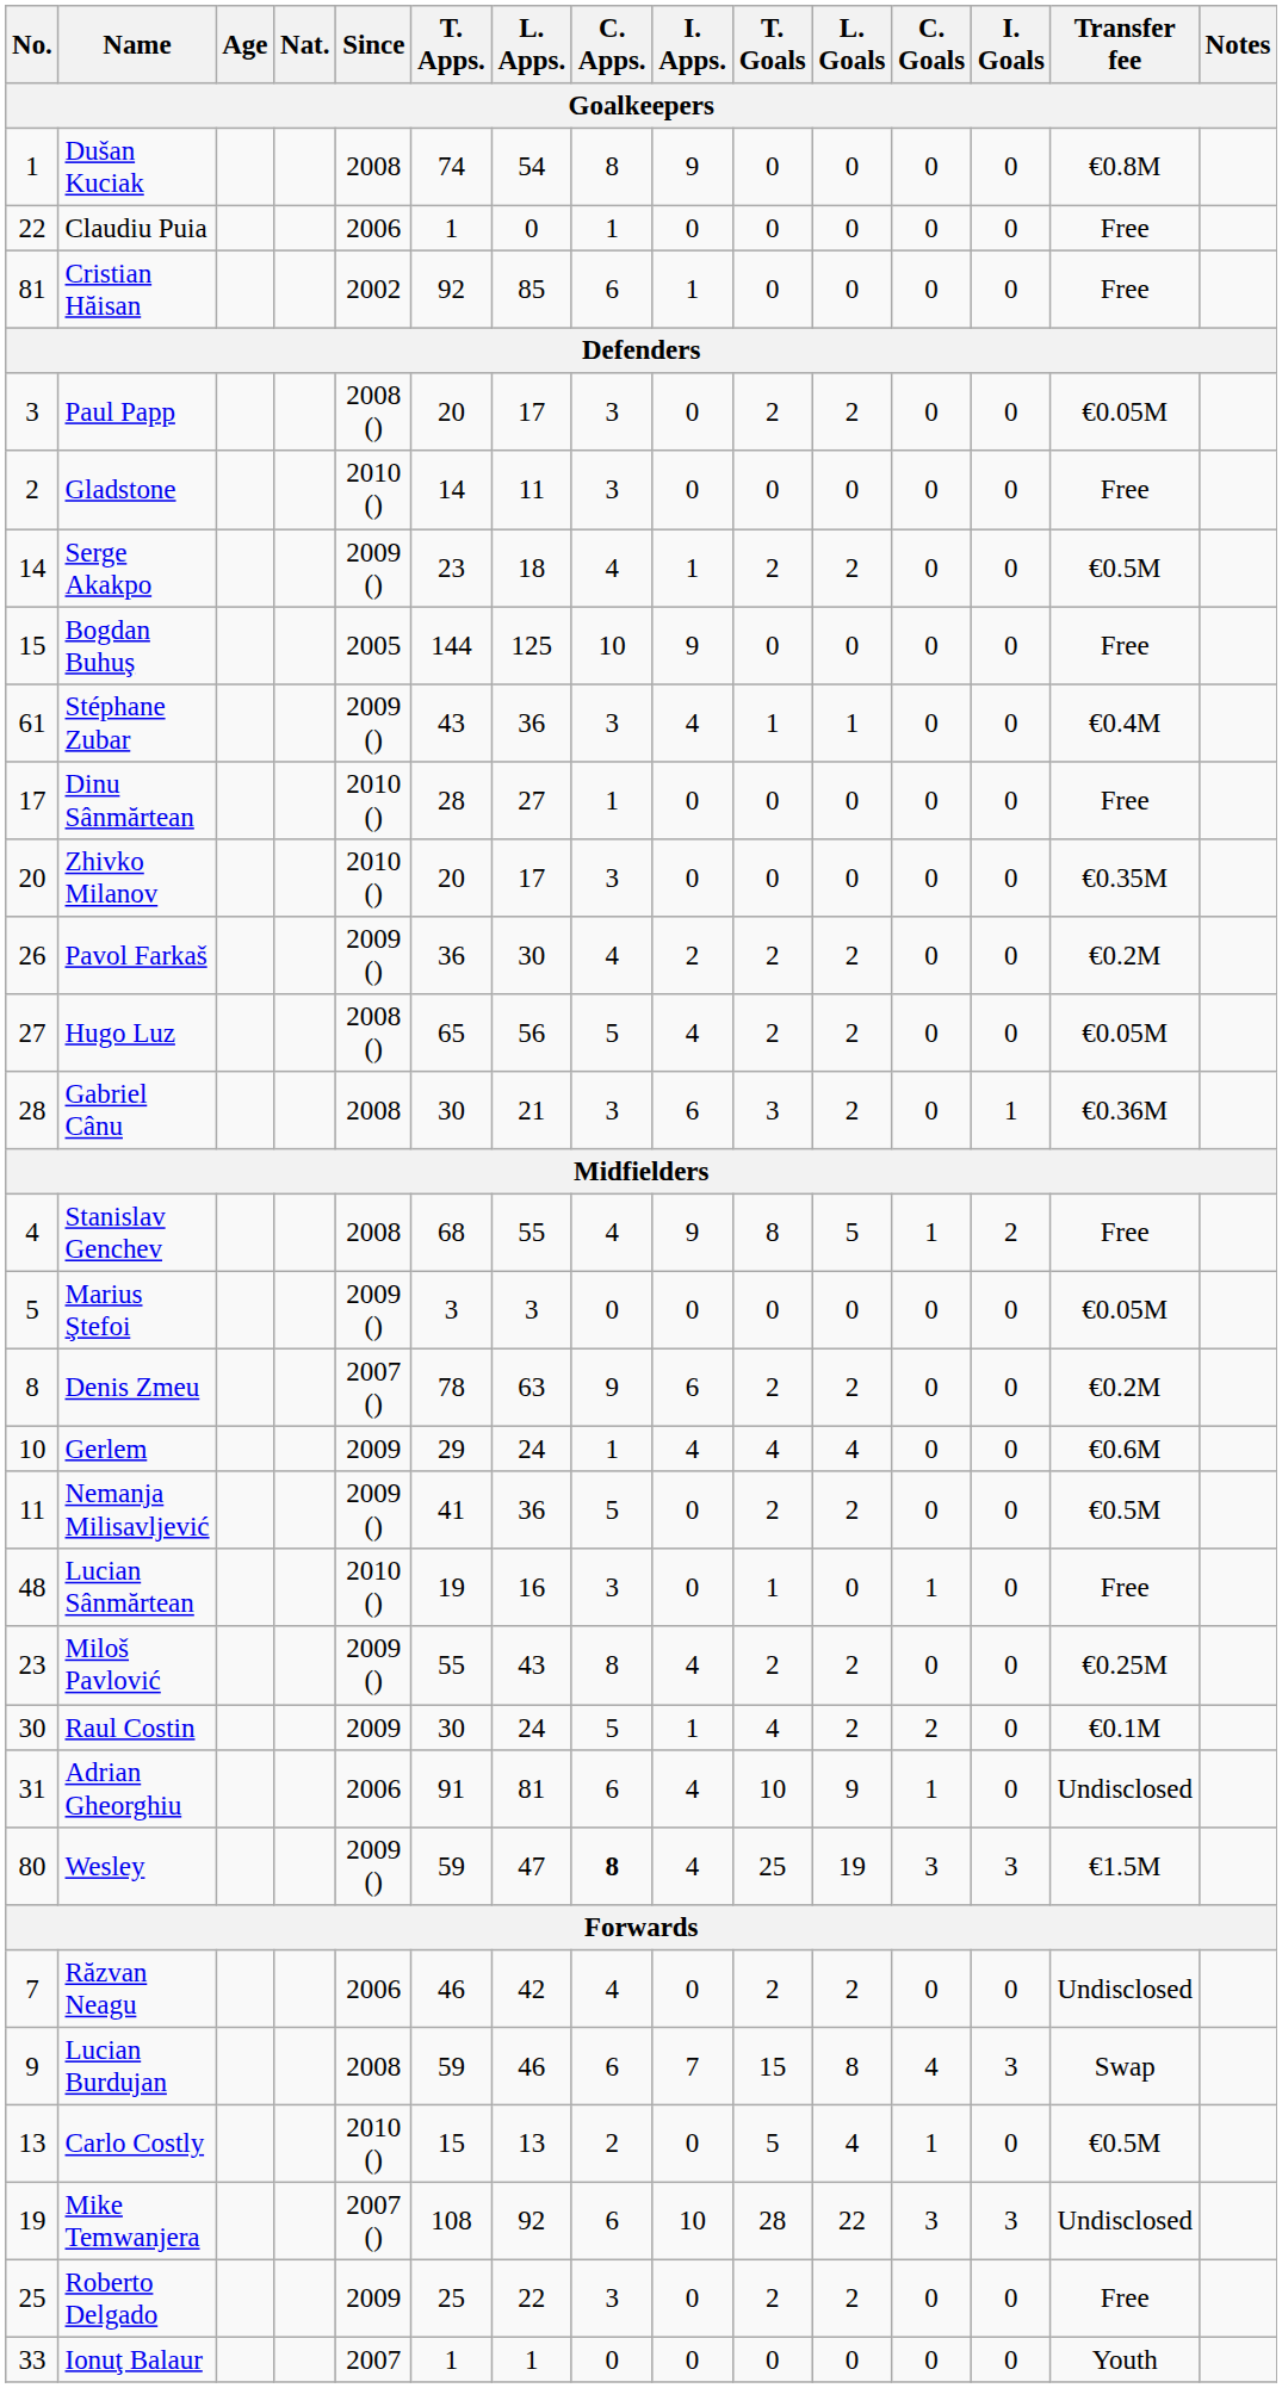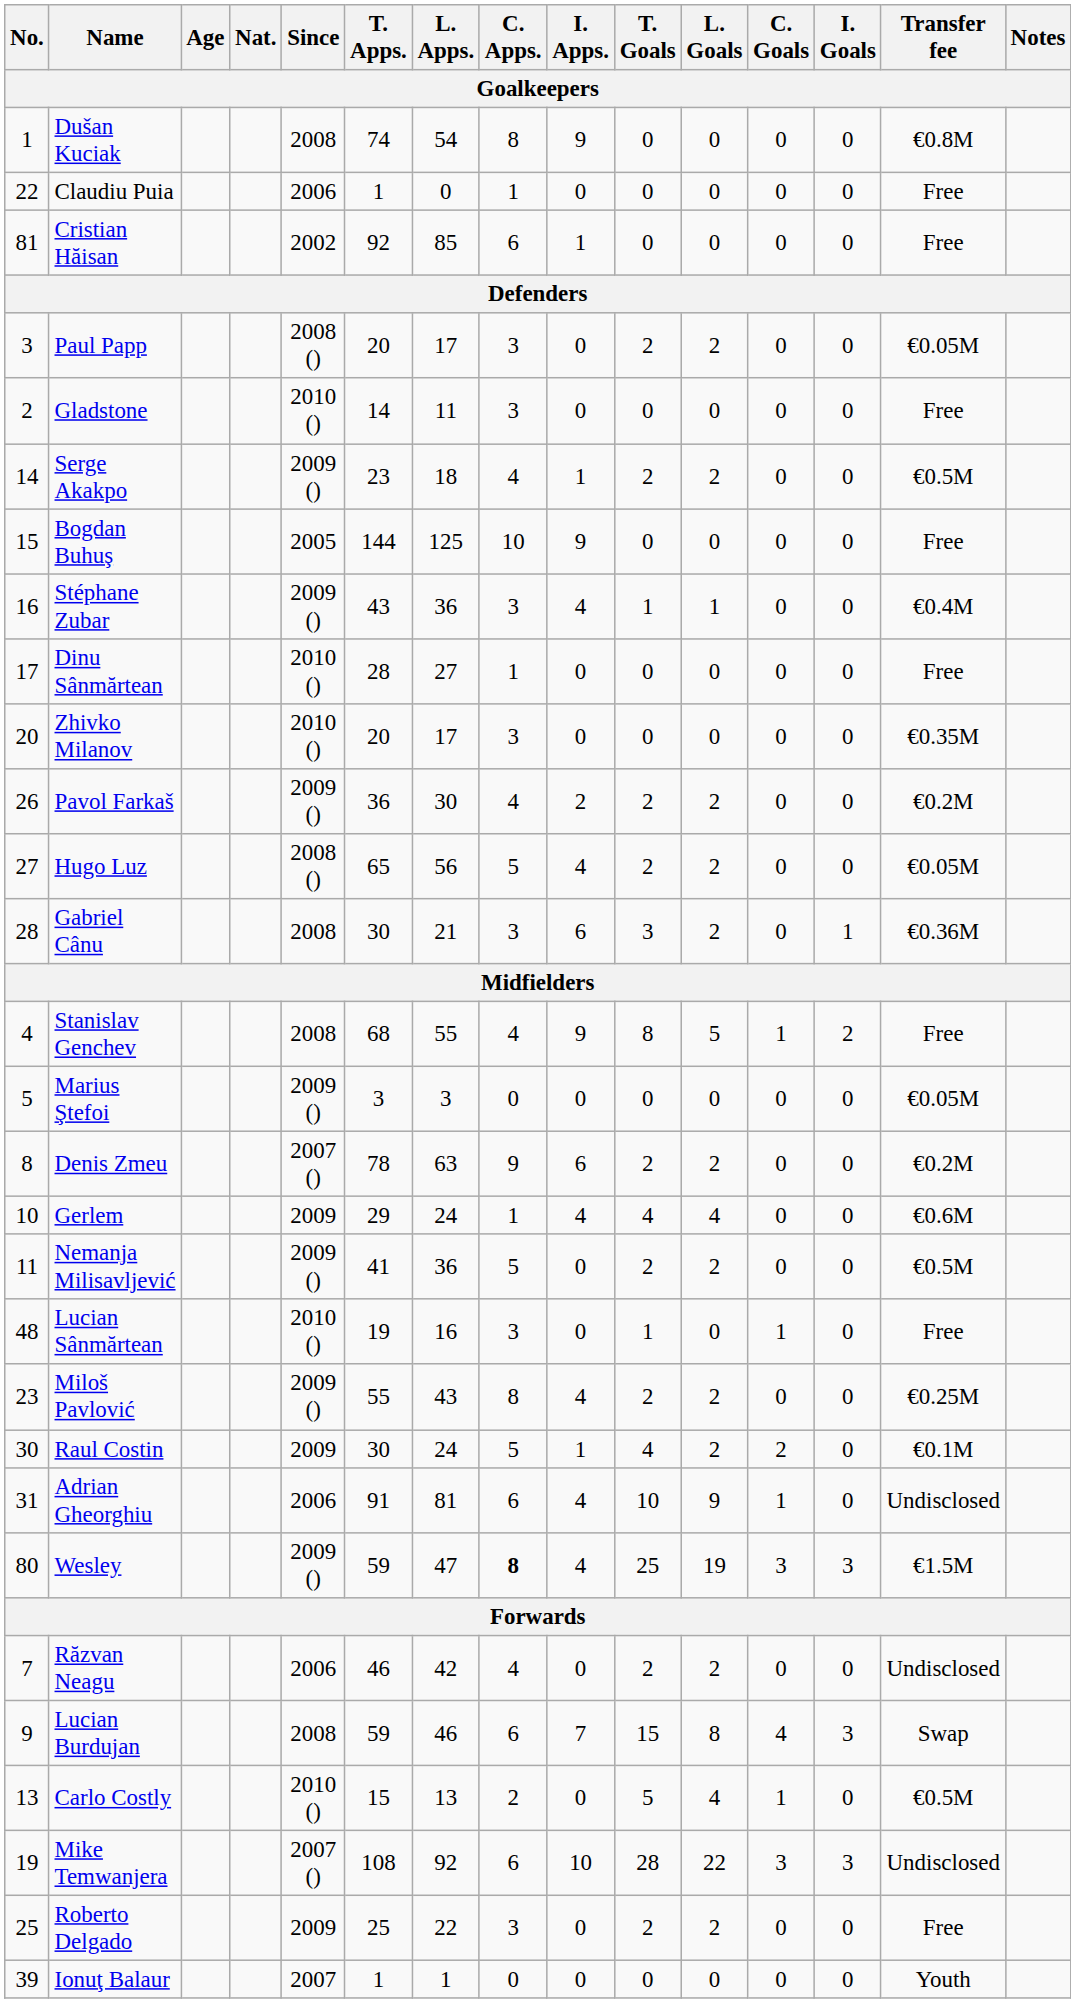Stéphane Zubar | No.: 61 -> 16
Ionuţ Balaur | No.: 33 -> 39
